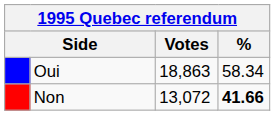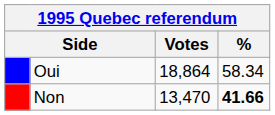Oui | Votes: 18,863 -> 18,864
Non | Votes: 13,072 -> 13,470
